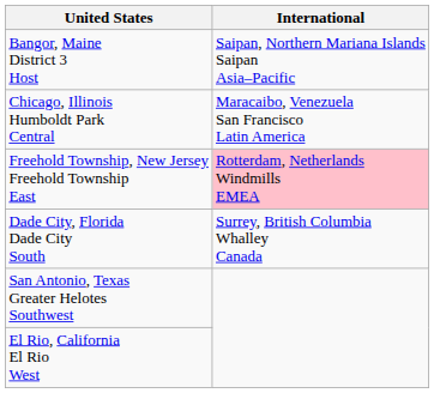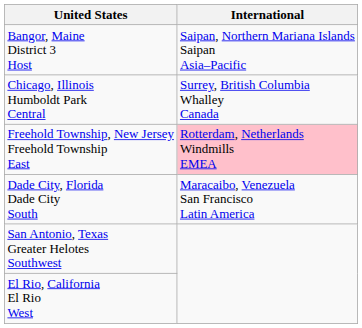Chicago, Illinois Humboldt Park Central | International: Maracaibo, Venezuela San Francisco Latin America -> Surrey, British Columbia Whalley Canada
Dade City, Florida Dade City South | International: Surrey, British Columbia Whalley Canada -> Maracaibo, Venezuela San Francisco Latin America
